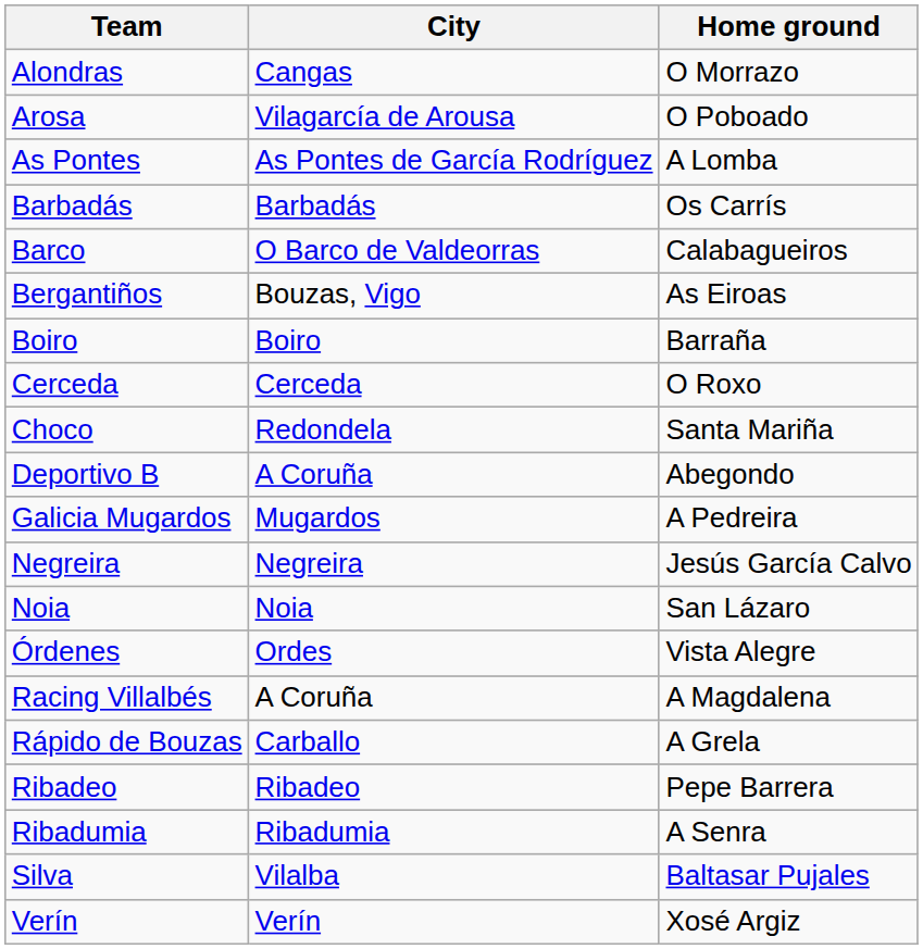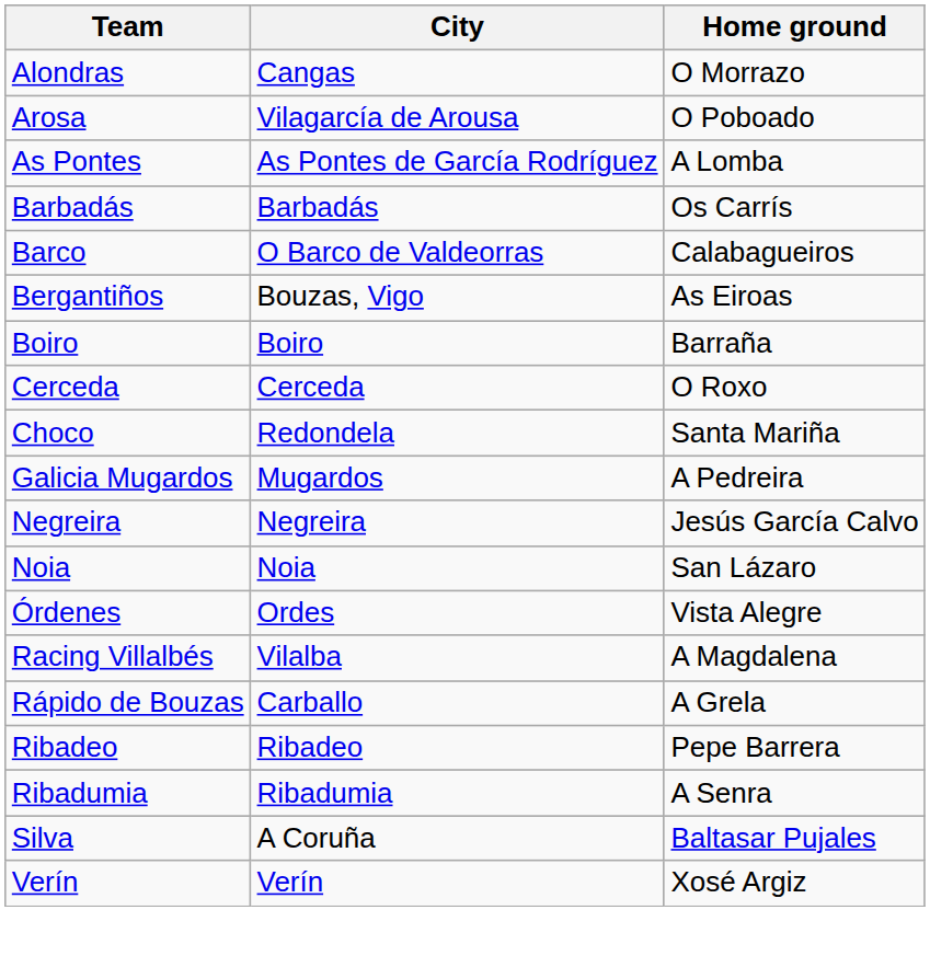- row: Deportivo B | A Coruña | Abegondo
Racing Villalbés | City: A Coruña -> Vilalba
Silva | City: Vilalba -> A Coruña
